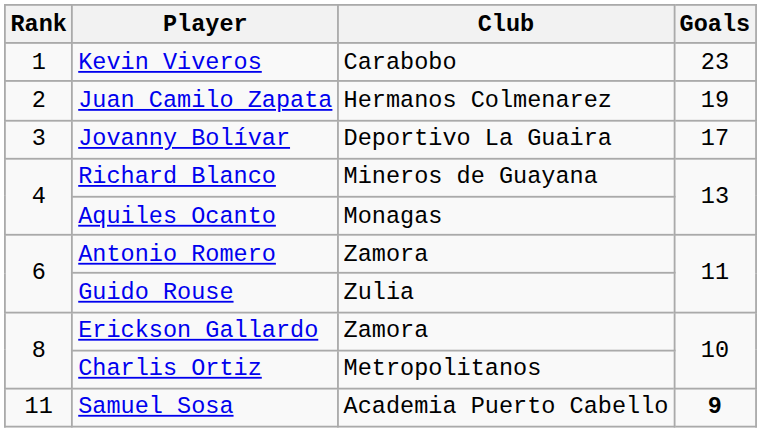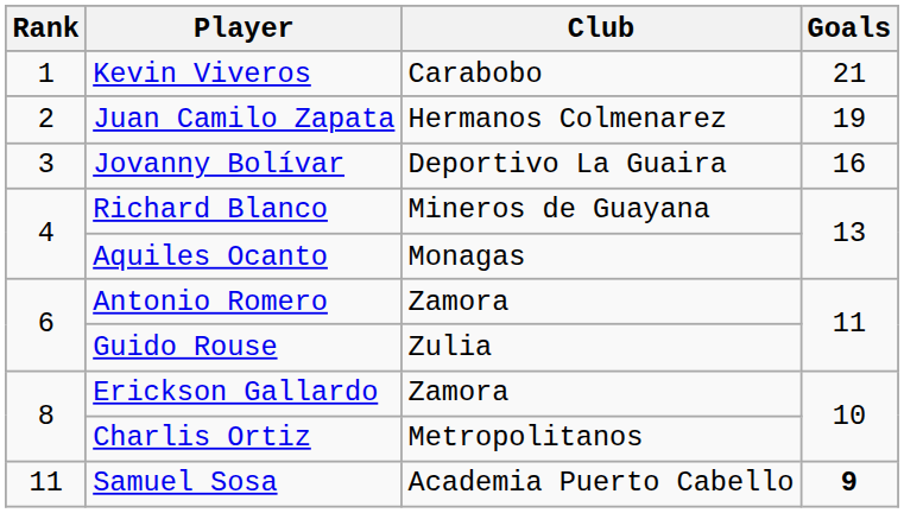Kevin Viveros | Goals: 23 -> 21
Jovanny Bolívar | Goals: 17 -> 16
